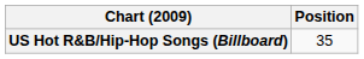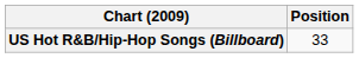US Hot R&B/Hip-Hop Songs (Billboard) | Position: 35 -> 33
